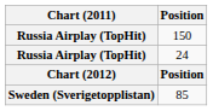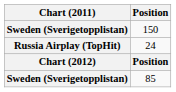150 | Chart (2011): Russia Airplay (TopHit) -> Sweden (Sverigetopplistan)
